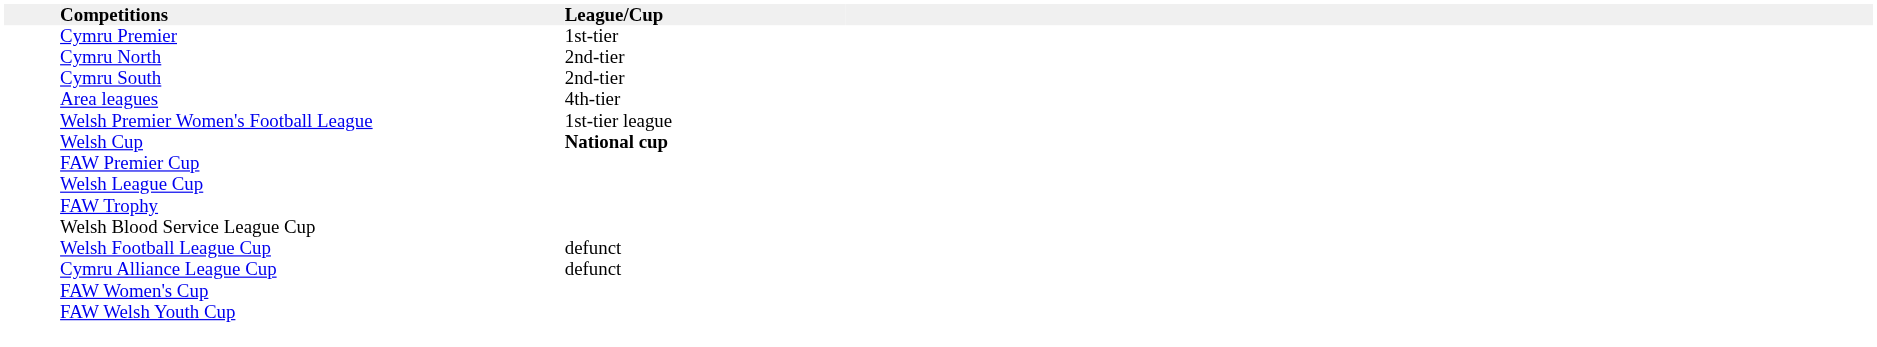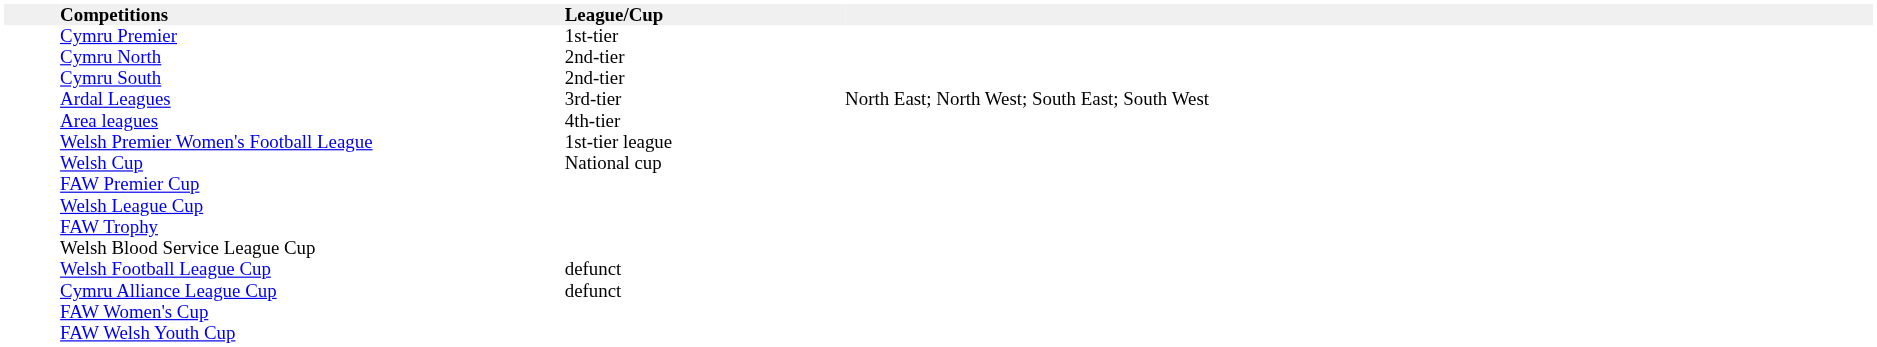+ row: Ardal Leagues | 3rd-tier | North East; North West; South East; South West
Welsh Cup | League/Cup: bold -> normal
